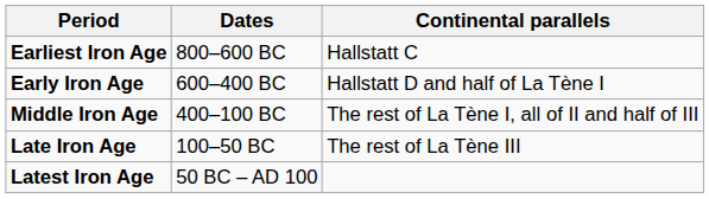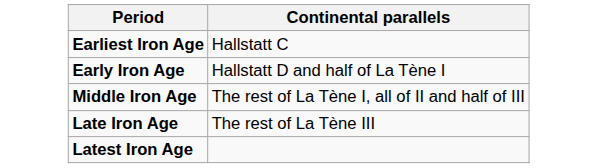- column: Dates | 800–600 BC | 600–400 BC | 400–100 BC | 100–50 BC | 50 BC – AD 100
